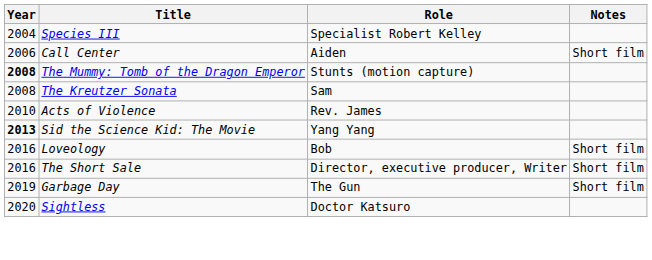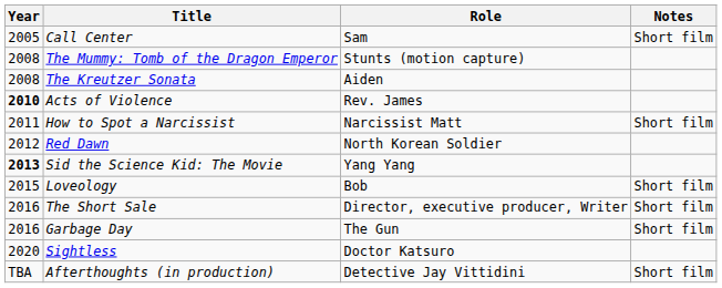- row: 2004 | Species III | Specialist Robert Kelley
Call Center | Year: 2006 -> 2005
Call Center | Role: Aiden -> Sam
The Mummy: Tomb of the Dragon Emperor | Year: bold -> normal
The Kreutzer Sonata | Role: Sam -> Aiden
Acts of Violence | Year: normal -> bold
+ row: 2011 | How to Spot a Narcissist | Narcissist Matt | Short film
+ row: 2012 | Red Dawn | North Korean Soldier
Loveology | Year: 2016 -> 2015
Garbage Day | Year: 2019 -> 2016
+ row: TBA | Afterthoughts (in production) | Detective Jay Vittidini | Short film
